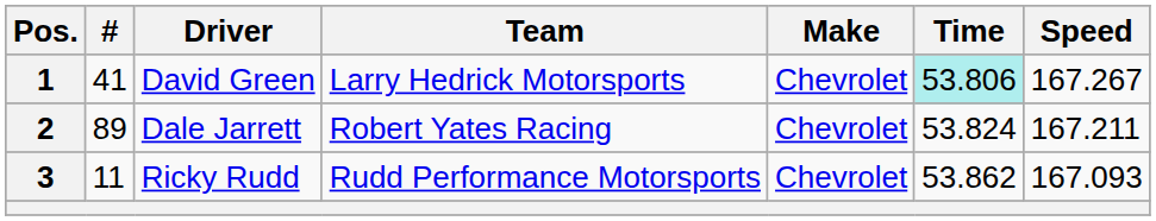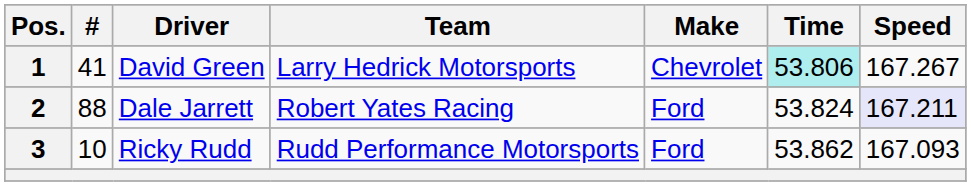2 | #: 89 -> 88
2 | Make: Chevrolet -> Ford
2 | Speed: no background -> lavender background
3 | #: 11 -> 10
3 | Make: Chevrolet -> Ford
